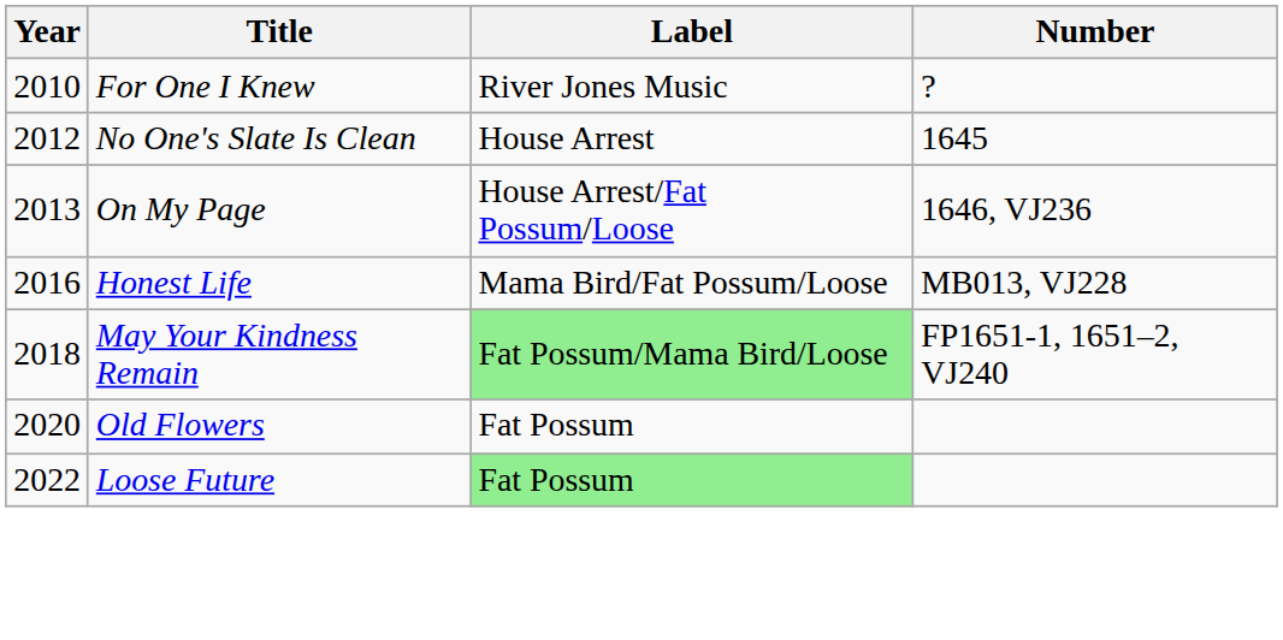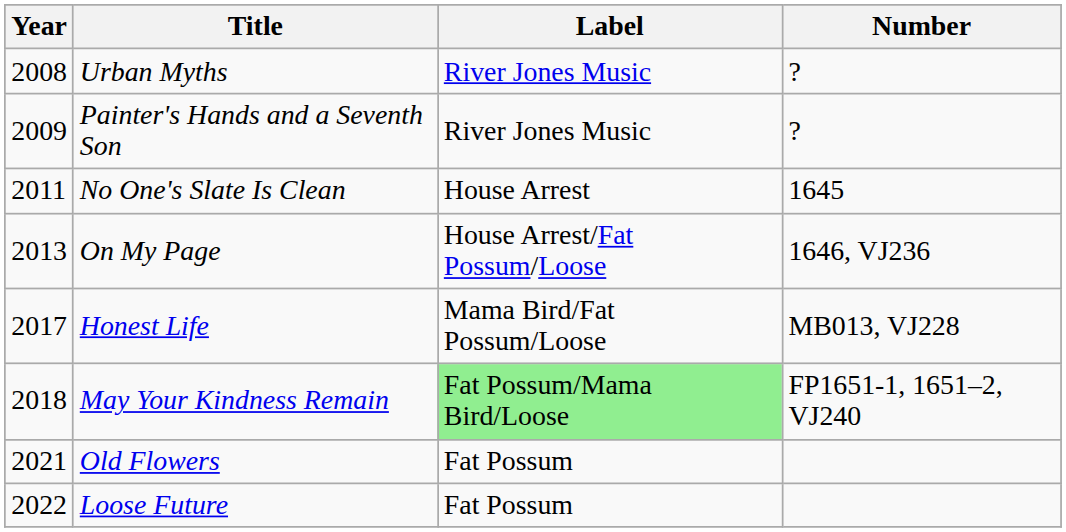+ row: 2008 | Urban Myths | River Jones Music | ?
+ row: 2009 | Painter's Hands and a Seventh Son | River Jones Music | ?
- row: 2010 | For One I Knew | River Jones Music | ?
No One's Slate Is Clean | Year: 2012 -> 2011
Honest Life | Year: 2016 -> 2017
Old Flowers | Year: 2020 -> 2021
Loose Future | Label: lightgreen background -> no background
